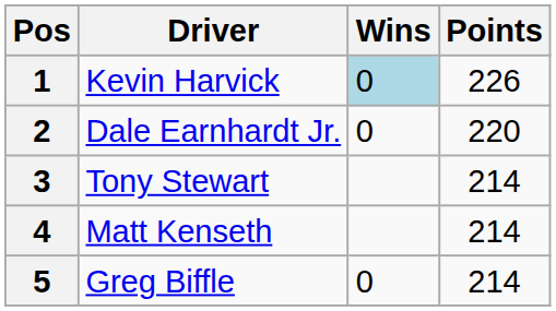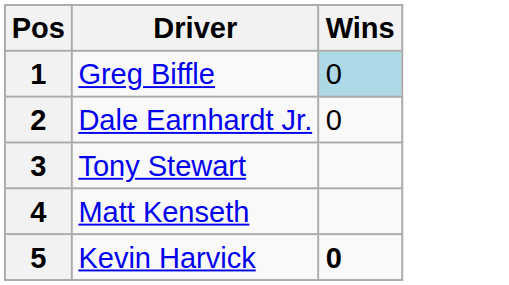- column: Points | 226 | 220 | 214 | 214 | 214
1 | Driver: Kevin Harvick -> Greg Biffle
5 | Driver: Greg Biffle -> Kevin Harvick
5 | Wins: normal -> bold
